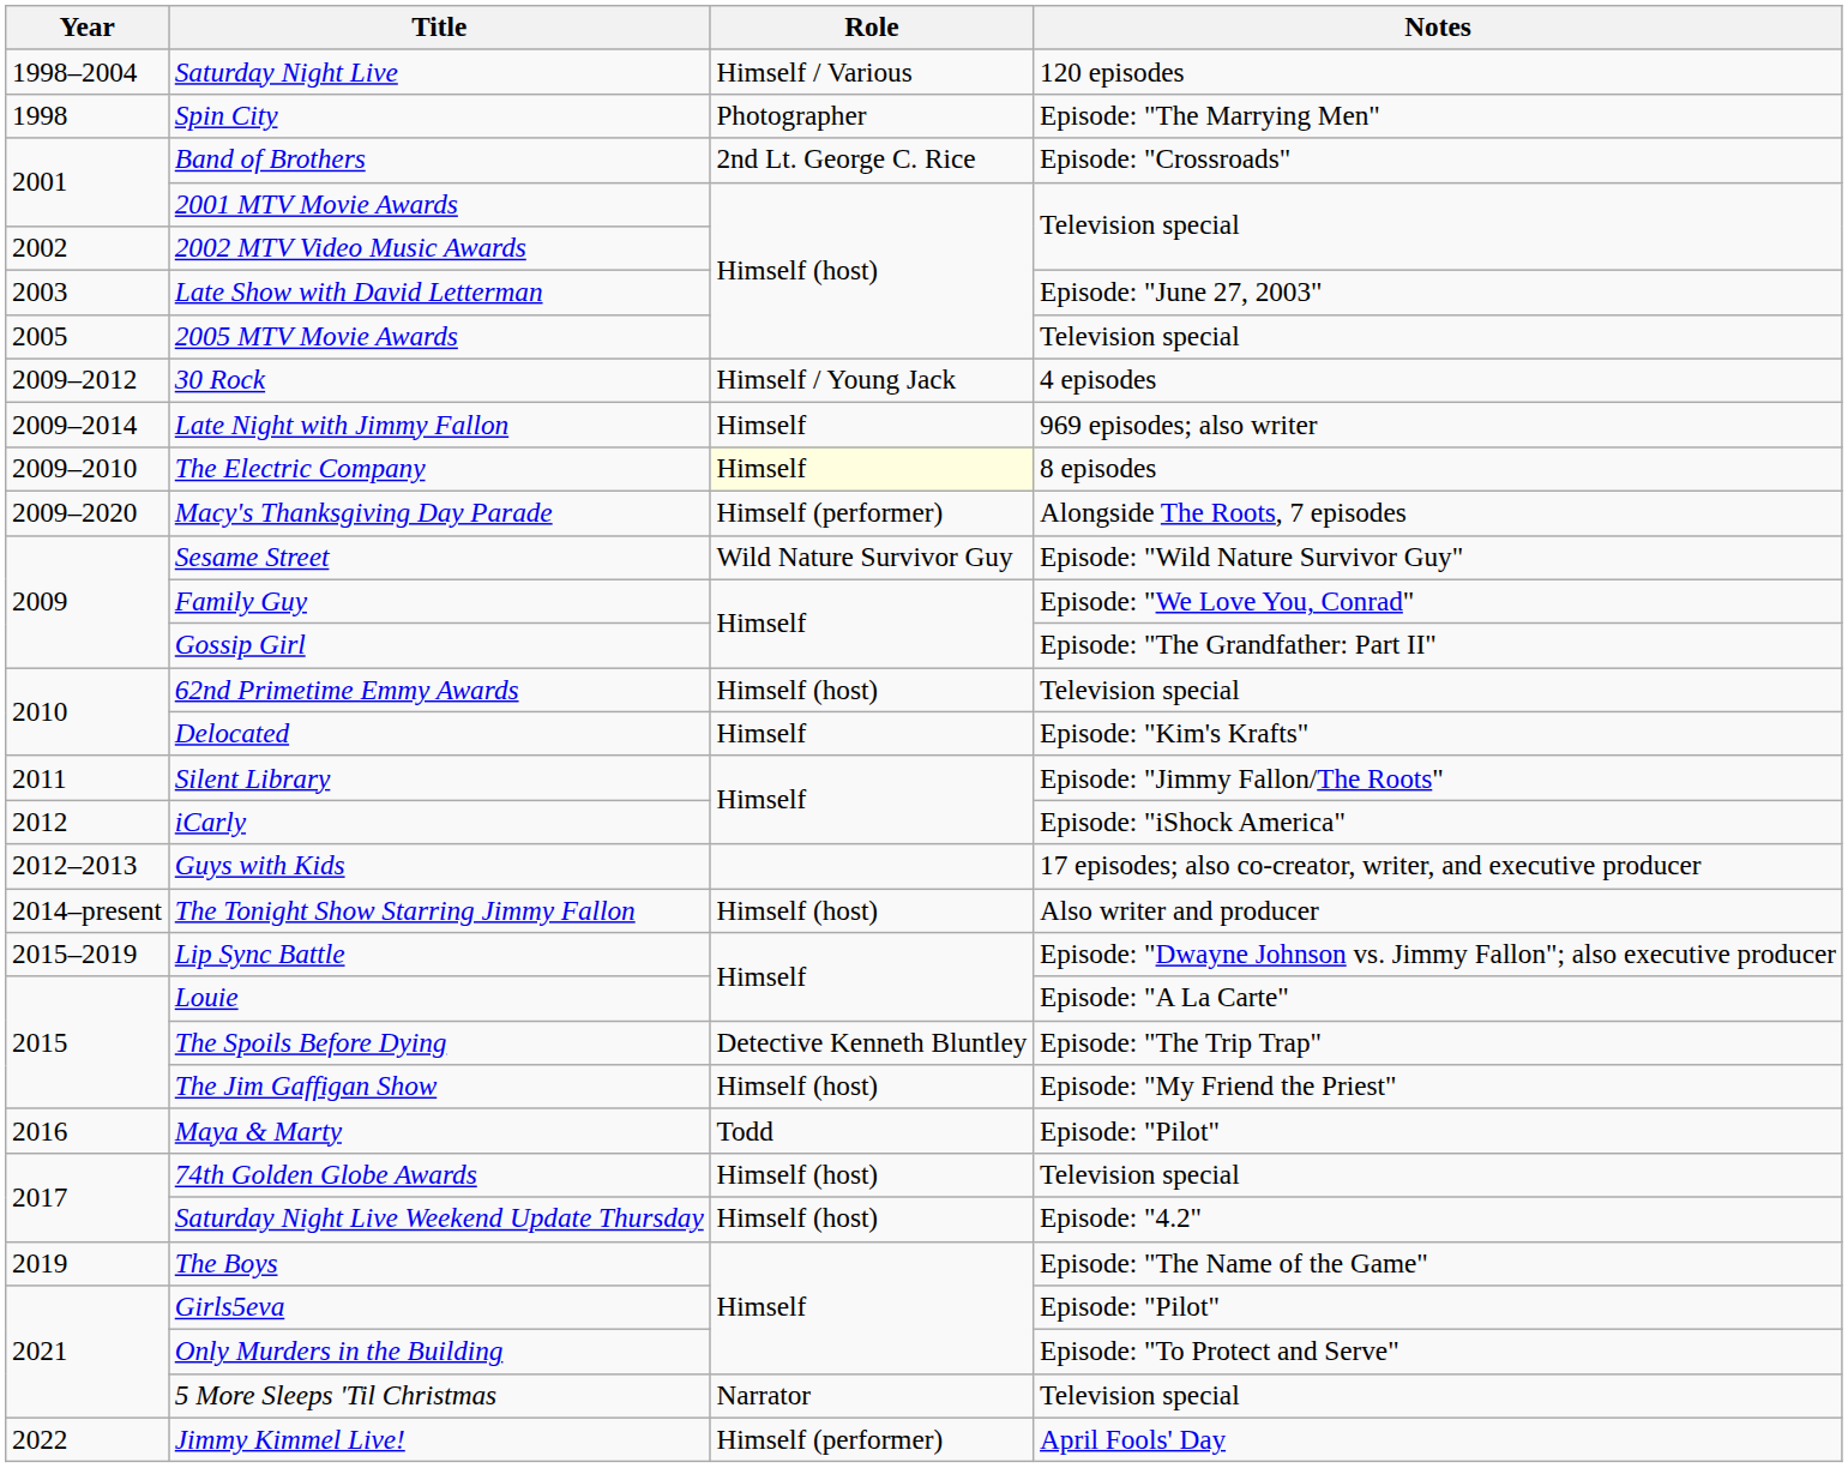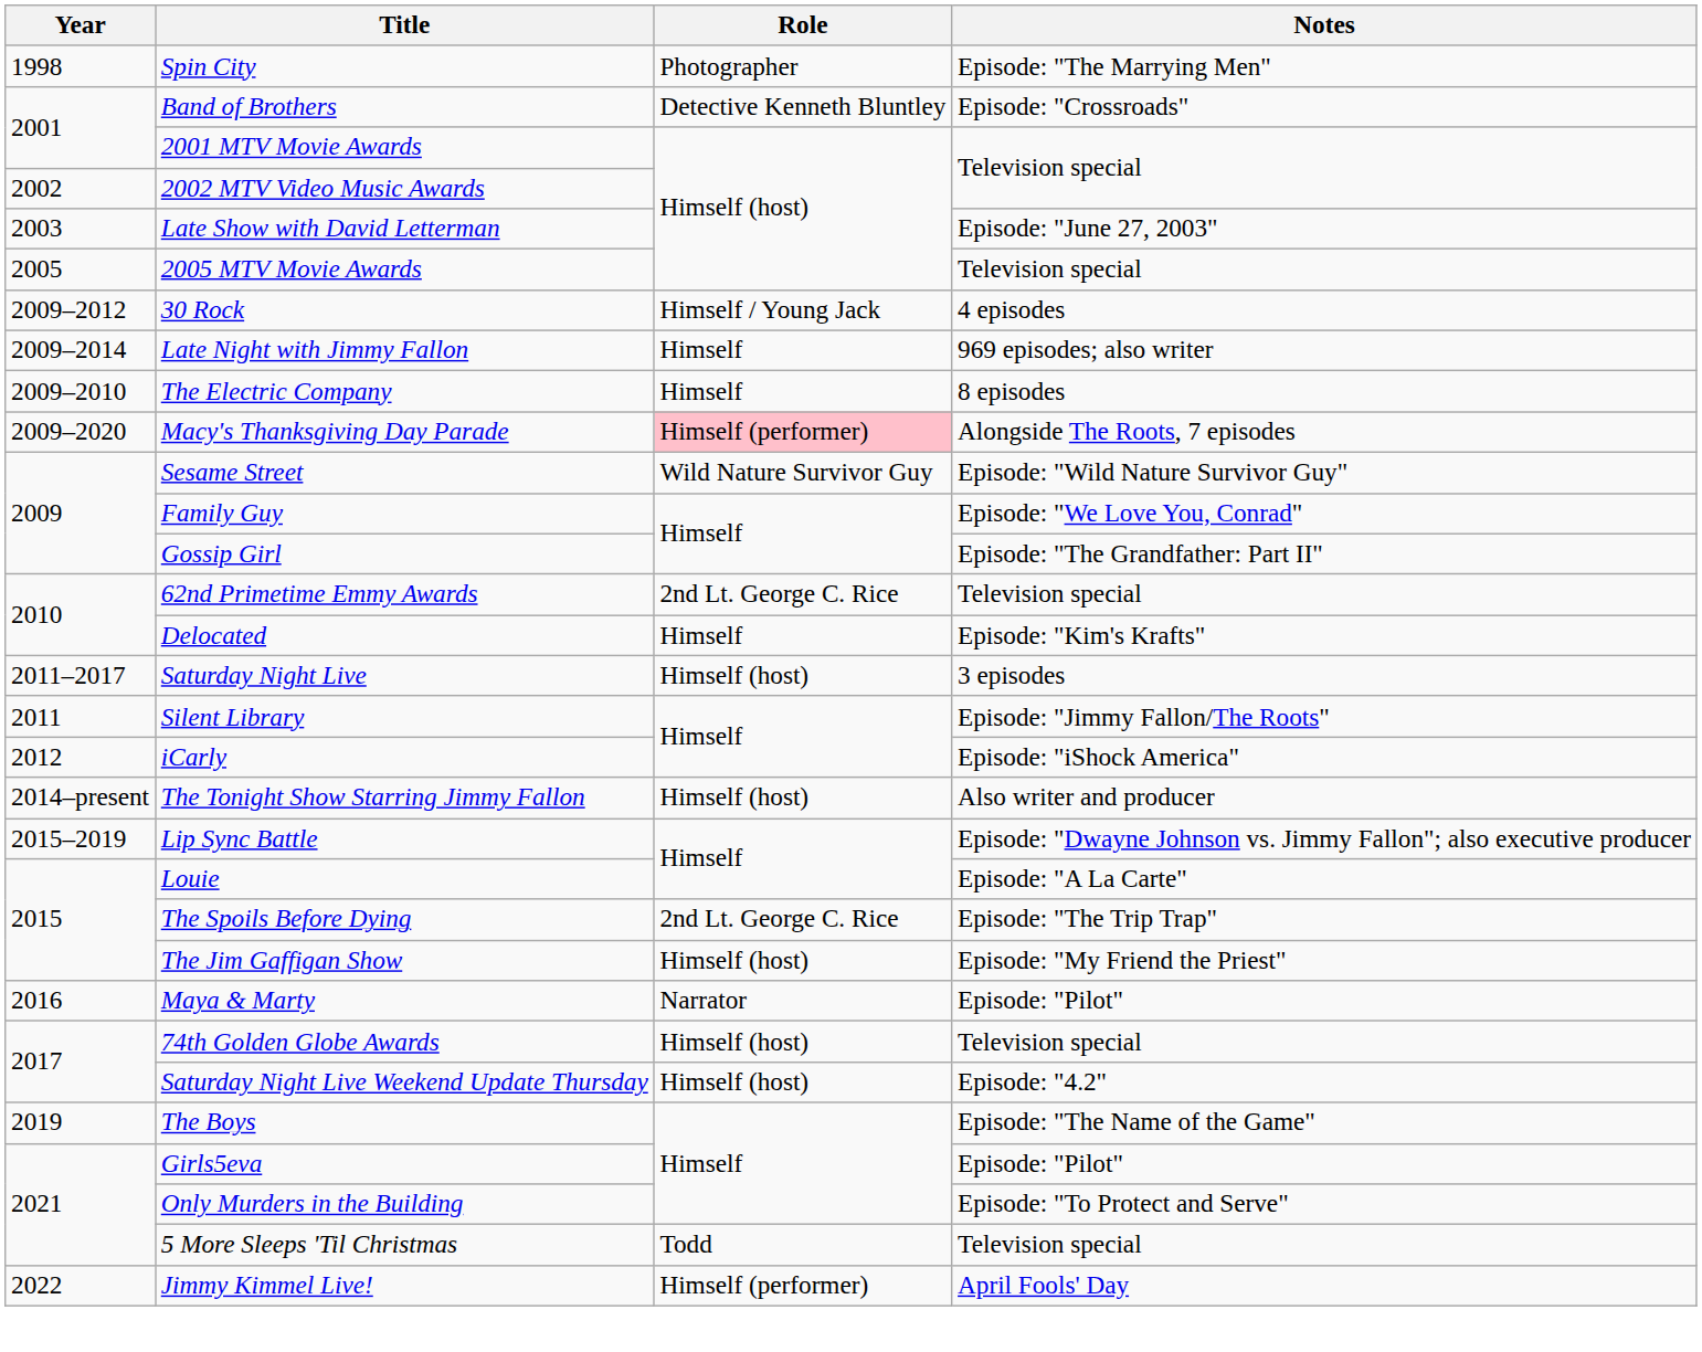- row: 1998–2004 | Saturday Night Live | Himself / Various | 120 episodes
Band of Brothers | Role: 2nd Lt. George C. Rice -> Detective Kenneth Bluntley
The Electric Company | Role: lightyellow background -> no background
Macy's Thanksgiving Day Parade | Role: no background -> pink background
62nd Primetime Emmy Awards | Role: Himself (host) -> 2nd Lt. George C. Rice
+ row: 2011–2017 | Saturday Night Live | Himself (host) | 3 episodes
- row: 2012–2013 | Guys with Kids | 17 episodes; also co-creator, writer, and executive producer
The Spoils Before Dying | Role: Detective Kenneth Bluntley -> 2nd Lt. George C. Rice
Maya & Marty | Role: Todd -> Narrator
5 More Sleeps 'Til Christmas | Role: Narrator -> Todd
